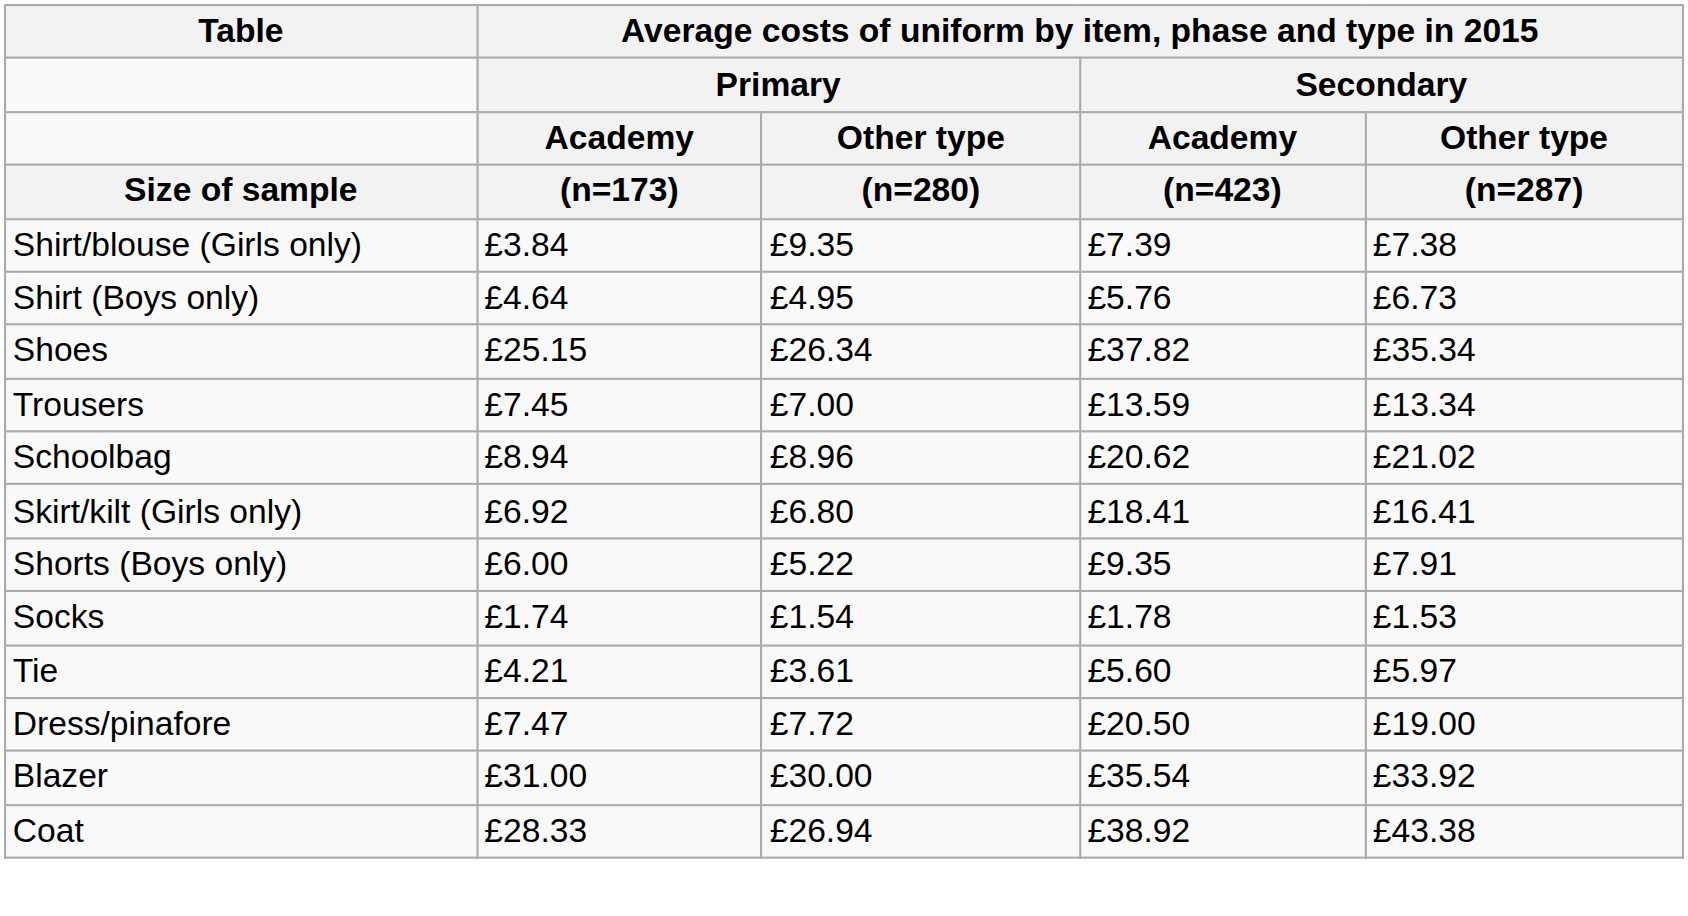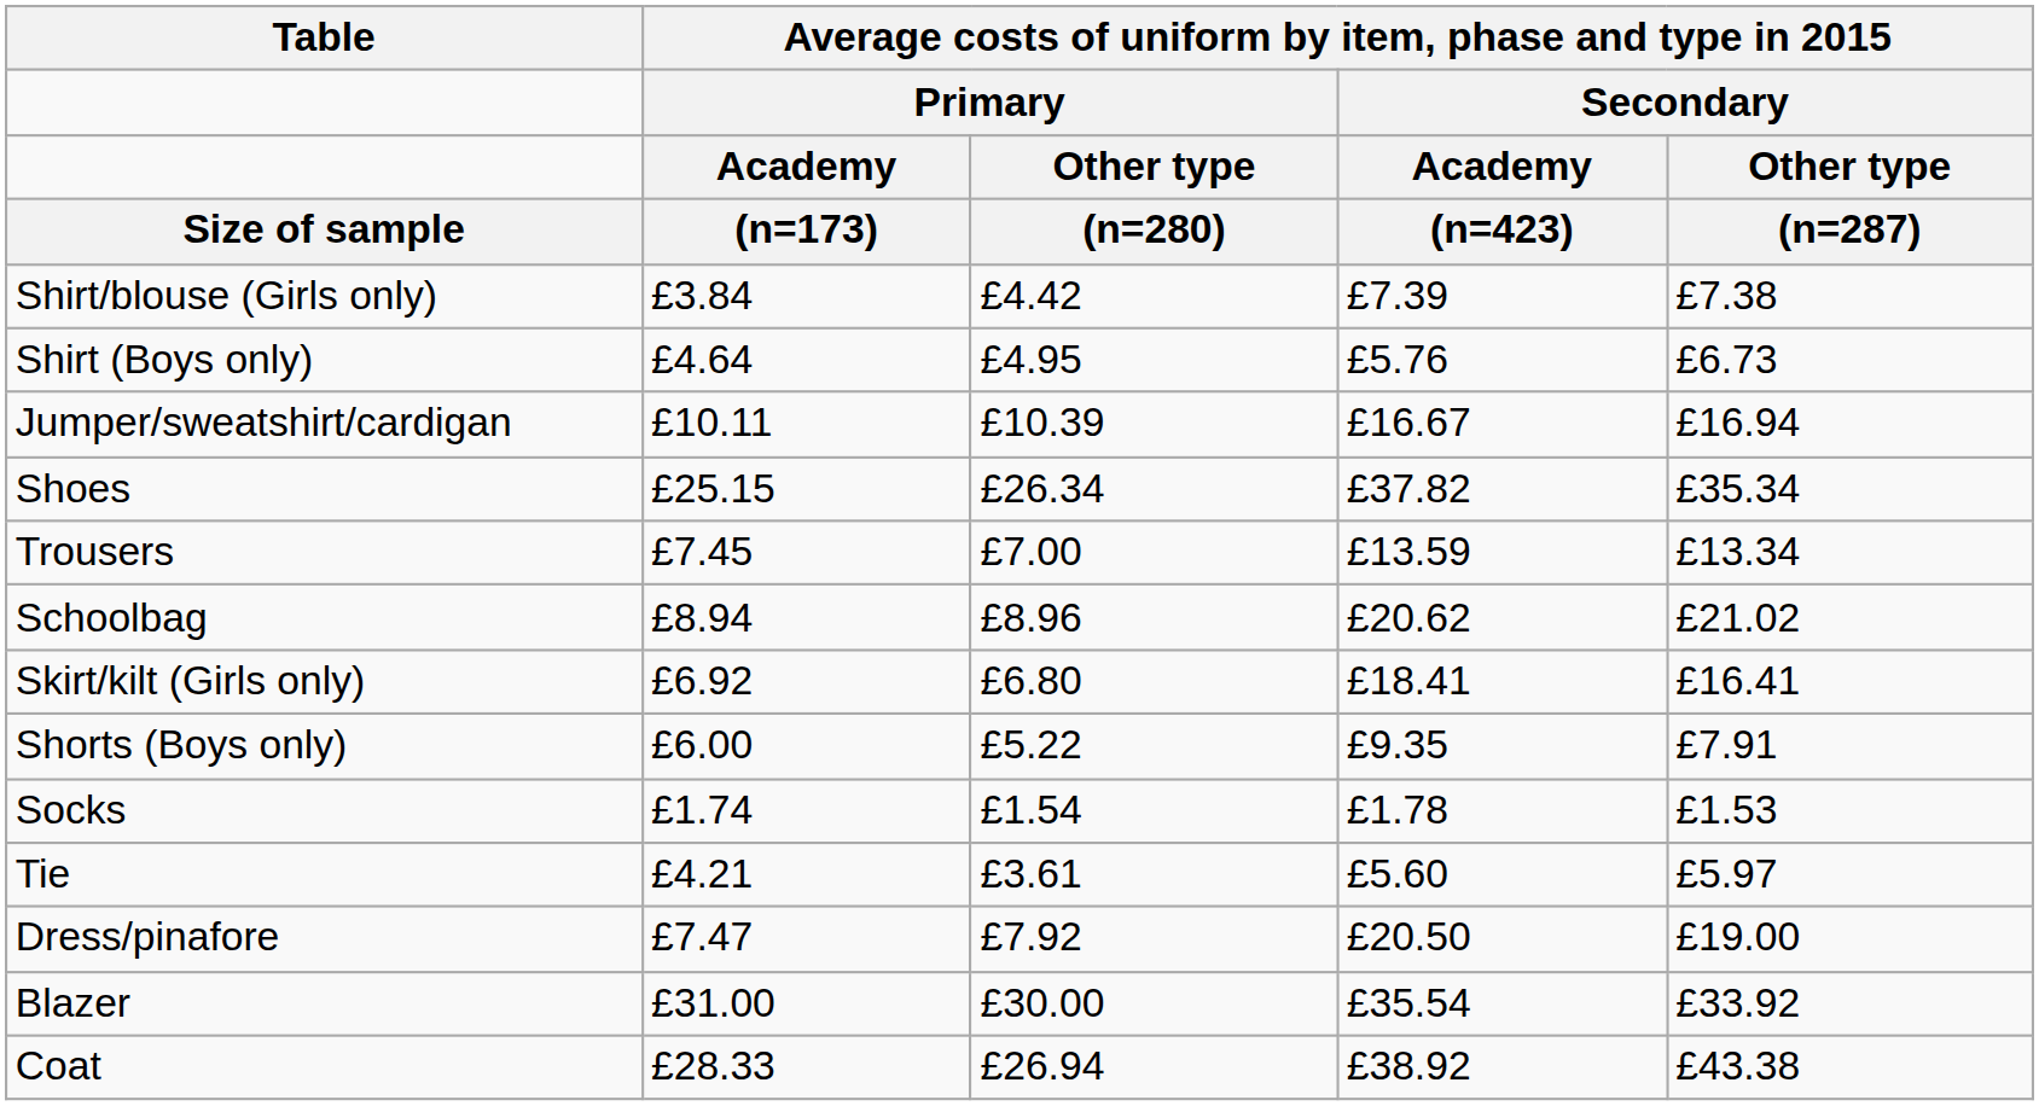Shirt/blouse (Girls only) | column 3: £9.35 -> £4.42
+ row: Jumper/sweatshirt/cardigan | £10.11 | £10.39 | £16.67 | £16.94
Dress/pinafore | column 3: £7.72 -> £7.92
